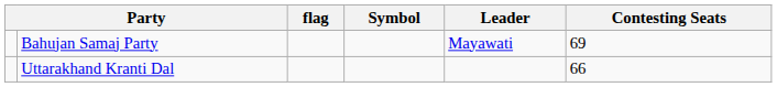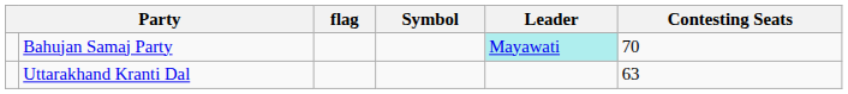Bahujan Samaj Party | Leader: no background -> paleturquoise background
Bahujan Samaj Party | Contesting Seats: 69 -> 70
Uttarakhand Kranti Dal | Contesting Seats: 66 -> 63
